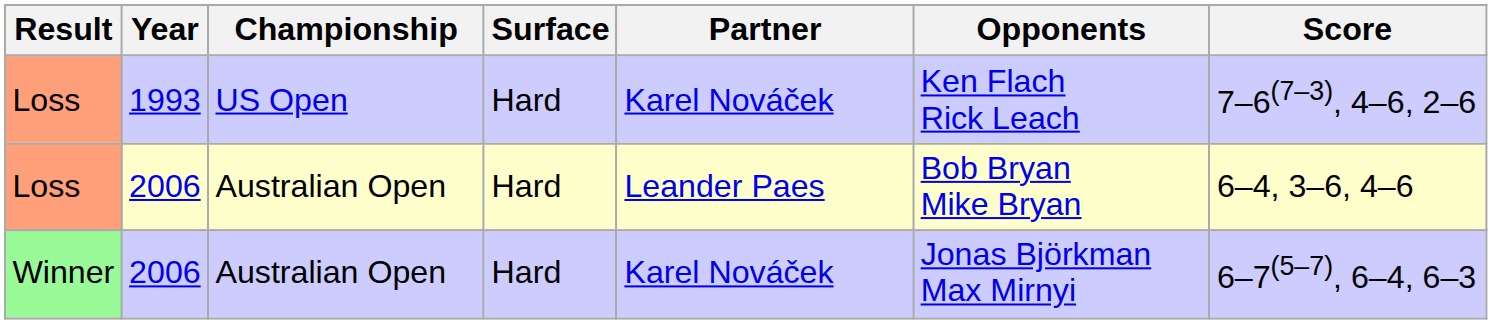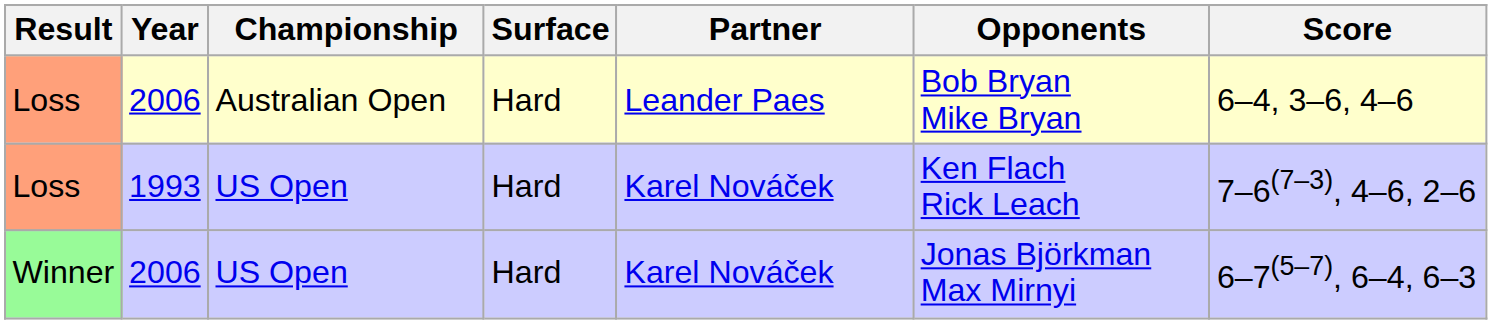rows swapped: Loss / 1993 <-> Loss / 2006
Winner | Championship: Australian Open -> US Open
